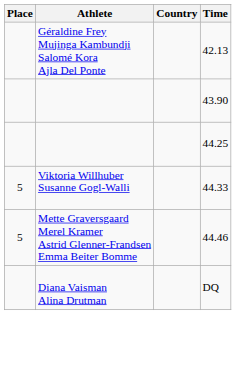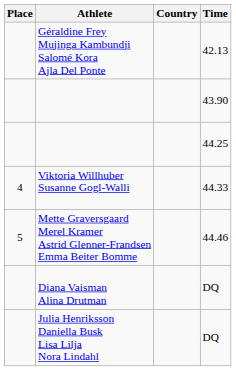Viktoria Willhuber Susanne Gogl-Walli | Place: 5 -> 4
+ row: Julia Henriksson Daniella Busk Lisa Lilja Nora Lindahl | DQ
